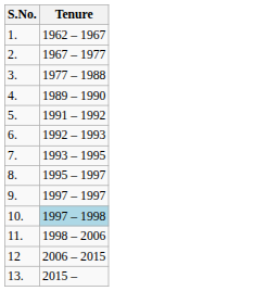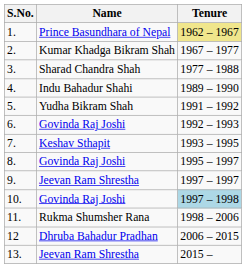+ column: Name | Prince Basundhara of Nepal | Kumar Khadga Bikram Shah | Sharad Chandra Shah | Indu Bahadur Shahi | Yudha Bikram Shah | Govinda Raj Joshi | Keshav Sthapit | Govinda Raj Joshi | Jeevan Ram Shrestha | Govinda Raj Joshi | Rukma Shumsher Rana | Dhruba Bahadur Pradhan | Jeevan Ram Shrestha
1. | Tenure: no background -> khaki background
